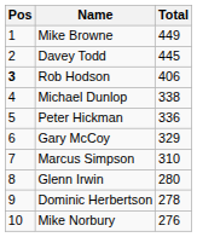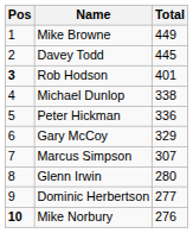Rob Hodson | Total: 406 -> 401
Marcus Simpson | Total: 310 -> 307
Dominic Herbertson | Total: 278 -> 277
Mike Norbury | Pos: normal -> bold
